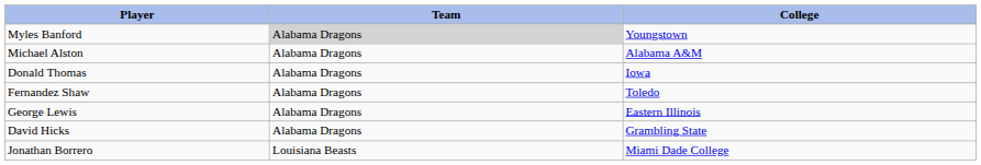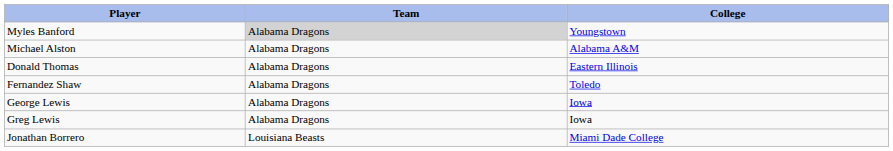Donald Thomas | College: Iowa -> Eastern Illinois
George Lewis | College: Eastern Illinois -> Iowa
- row: David Hicks | Alabama Dragons | Grambling State
+ row: Greg Lewis | Alabama Dragons | Iowa
